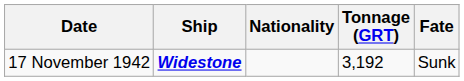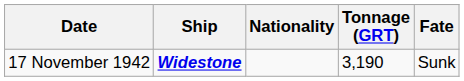17 November 1942 | Tonnage (GRT): 3,192 -> 3,190
